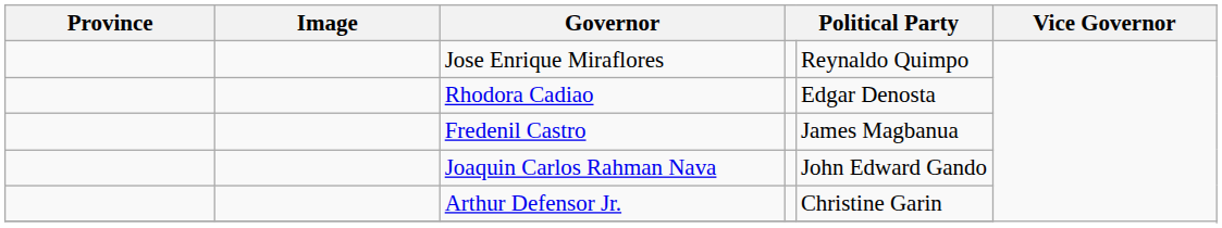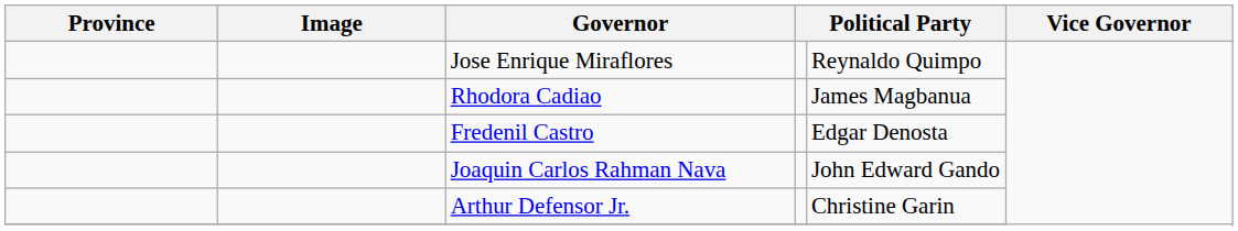Rhodora Cadiao | column 5: Edgar Denosta -> James Magbanua
Fredenil Castro | column 5: James Magbanua -> Edgar Denosta
